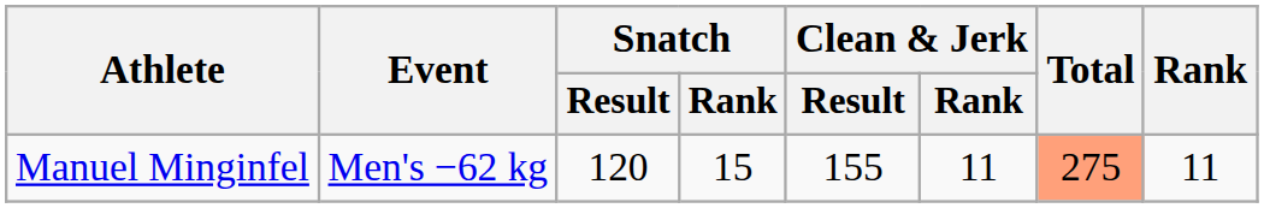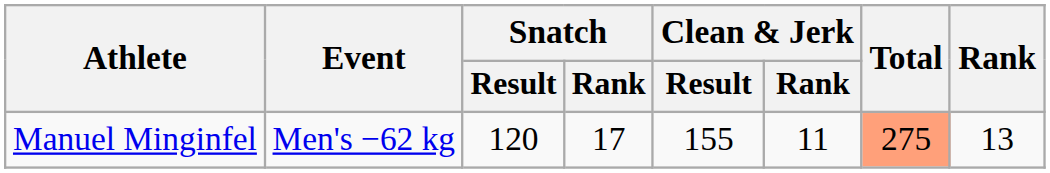Manuel Minginfel | Snatch / Rank: 15 -> 17
Manuel Minginfel | Rank: 11 -> 13
